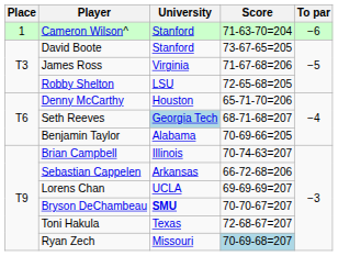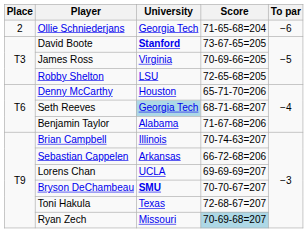- row: 1 | Cameron Wilson^ | Stanford | 71-63-70=204 | −6
+ row: 2 | Ollie Schniederjans | Georgia Tech | 71-65-68=204 | −6
David Boote | University: normal -> bold
James Ross | Score: 71-67-68=206 -> 70-69-66=205
Benjamin Taylor | Score: 70-69-66=205 -> 71-67-68=206
